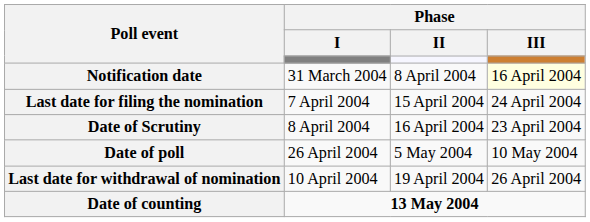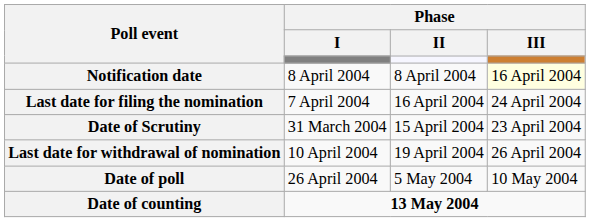Notification date | Phase / I: 31 March 2004 -> 8 April 2004
Last date for filing the nomination | Phase / II: 15 April 2004 -> 16 April 2004
Date of Scrutiny | Phase / I: 8 April 2004 -> 31 March 2004
Date of Scrutiny | Phase / II: 16 April 2004 -> 15 April 2004
rows swapped: Last date for withdrawal of nomination <-> Date of poll
